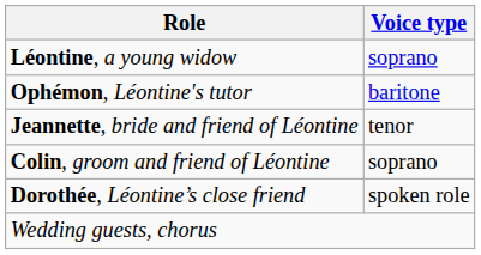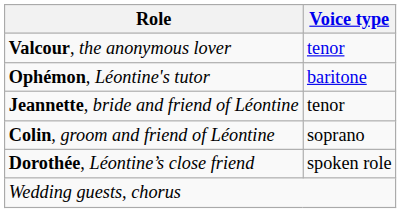- row: Léontine, a young widow | soprano
+ row: Valcour, the anonymous lover | tenor
